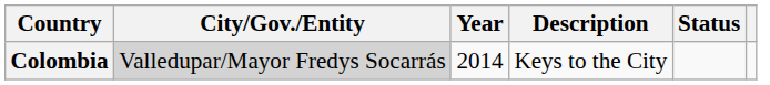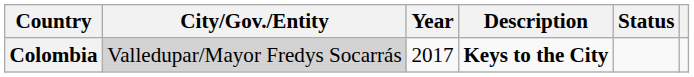Colombia | Year: 2014 -> 2017
Colombia | Description: normal -> bold
